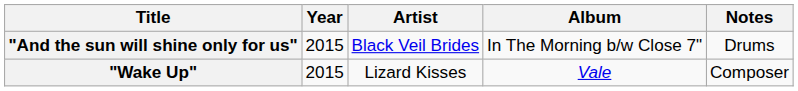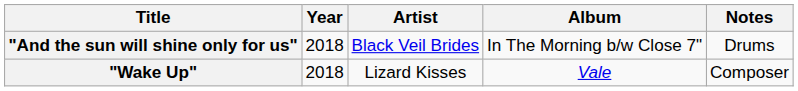"And the sun will shine only for us" | Year: 2015 -> 2018
"Wake Up" | Year: 2015 -> 2018
